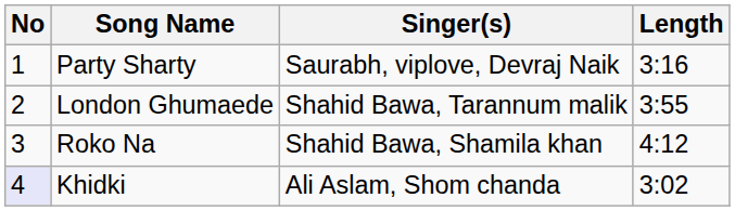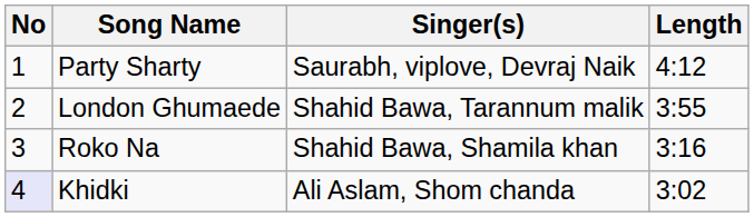Party Sharty | Length: 3:16 -> 4:12
Roko Na | Length: 4:12 -> 3:16
